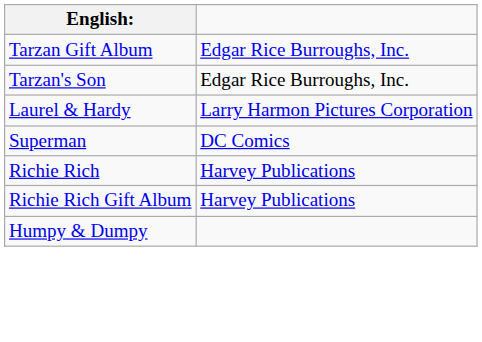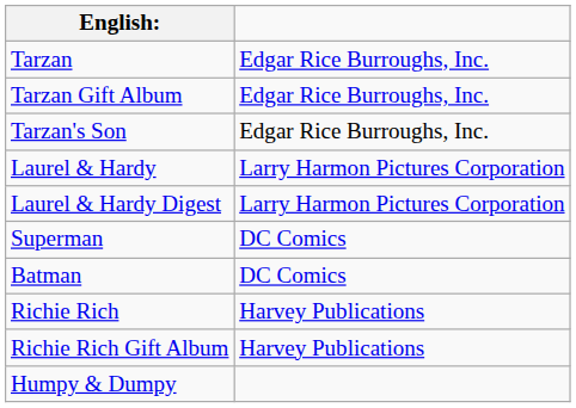+ row: Tarzan | Edgar Rice Burroughs, Inc.
+ row: Laurel & Hardy Digest | Larry Harmon Pictures Corporation
+ row: Batman | DC Comics
